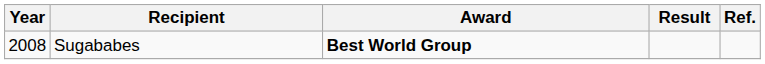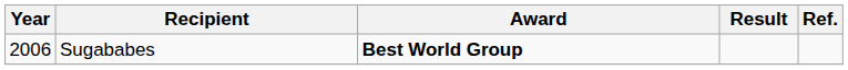Sugababes | Year: 2008 -> 2006
